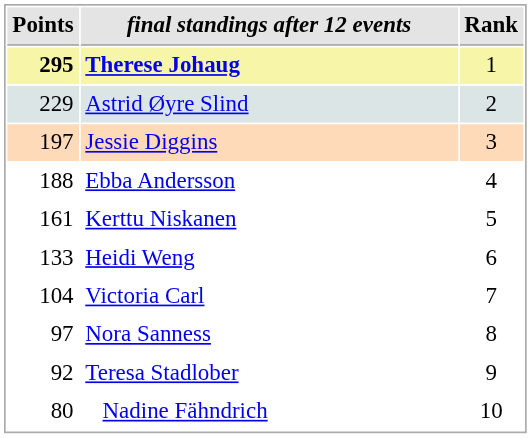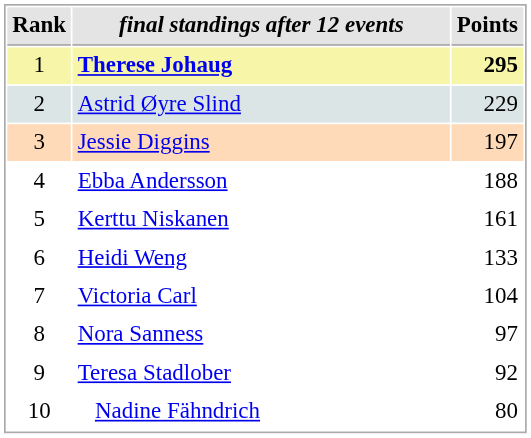columns swapped: Rank <-> Points
